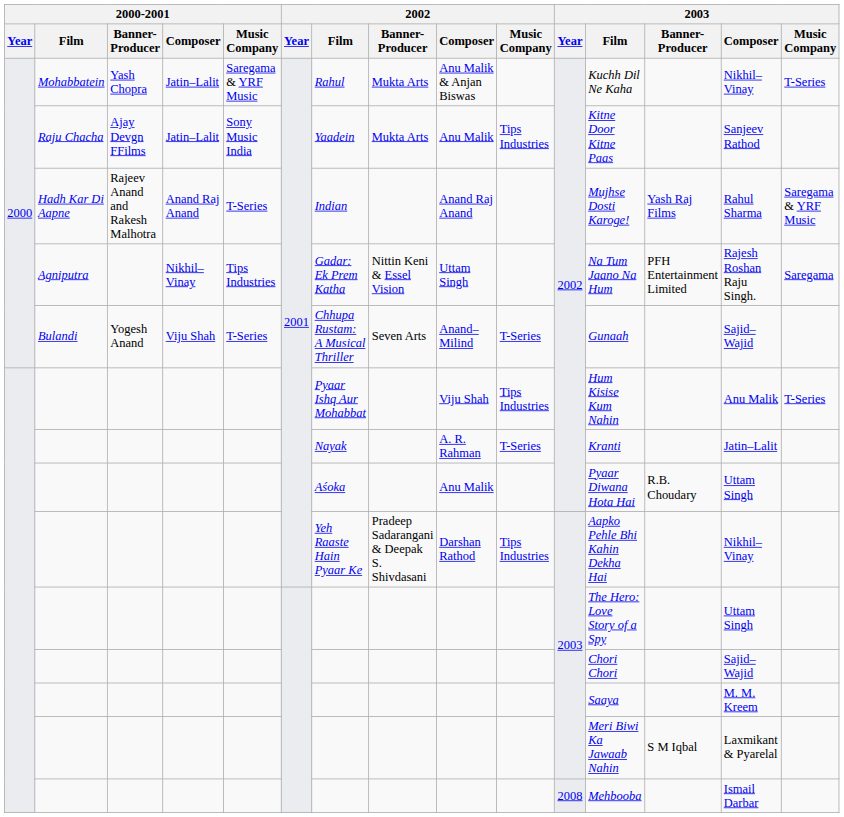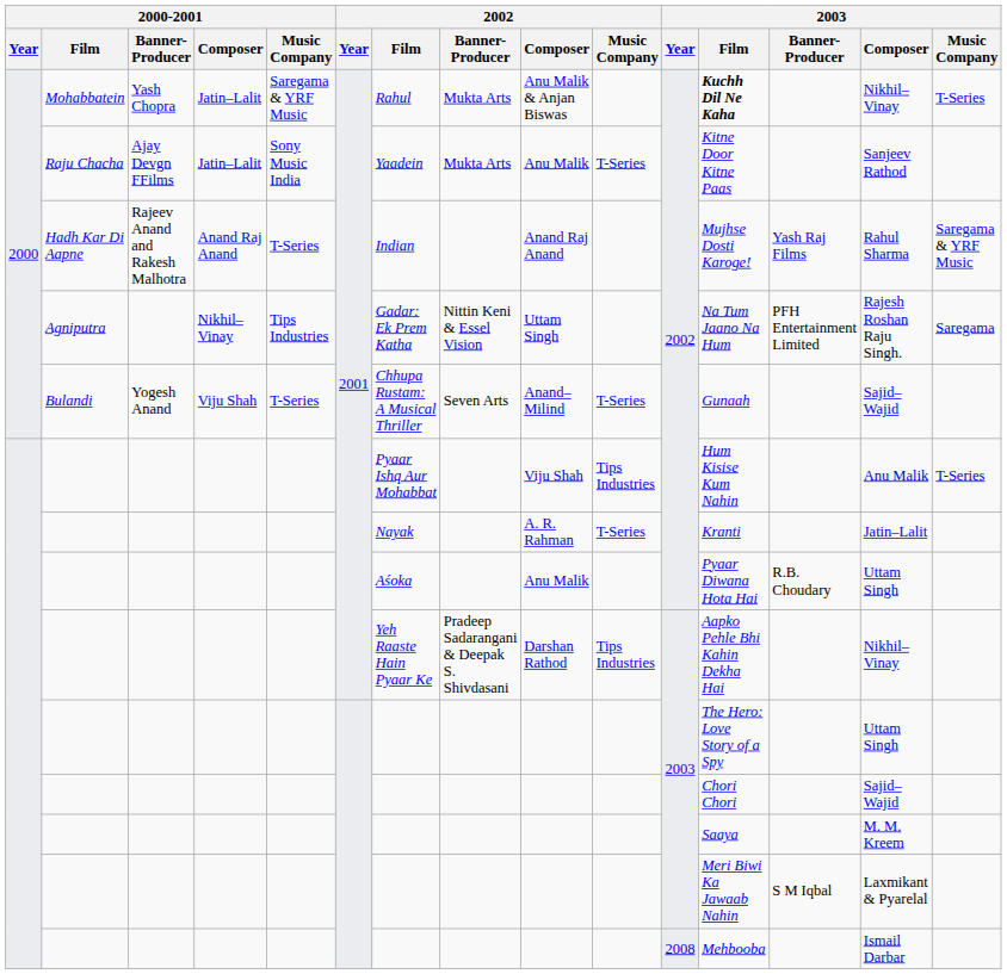Mohabbatein | 2003 / Film: normal -> bold
Raju Chacha | 2002 / Music Company: Tips Industries -> T-Series
